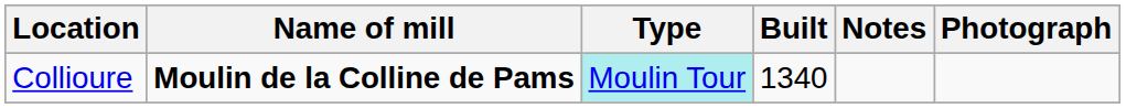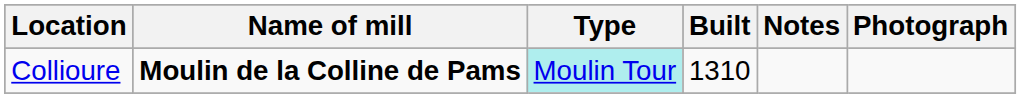Collioure | Built: 1340 -> 1310
